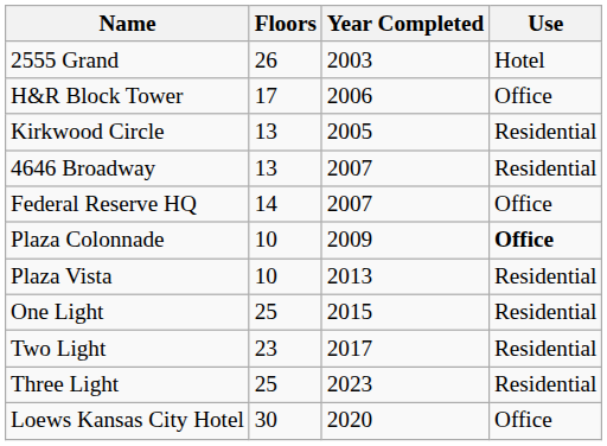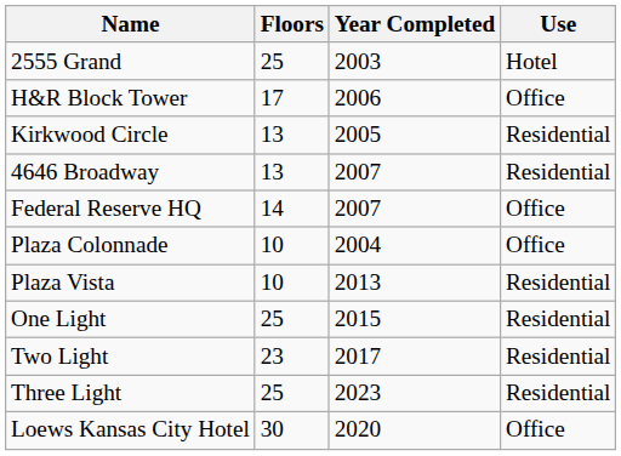2555 Grand | Floors: 26 -> 25
Plaza Colonnade | Year Completed: 2009 -> 2004
Plaza Colonnade | Use: bold -> normal
